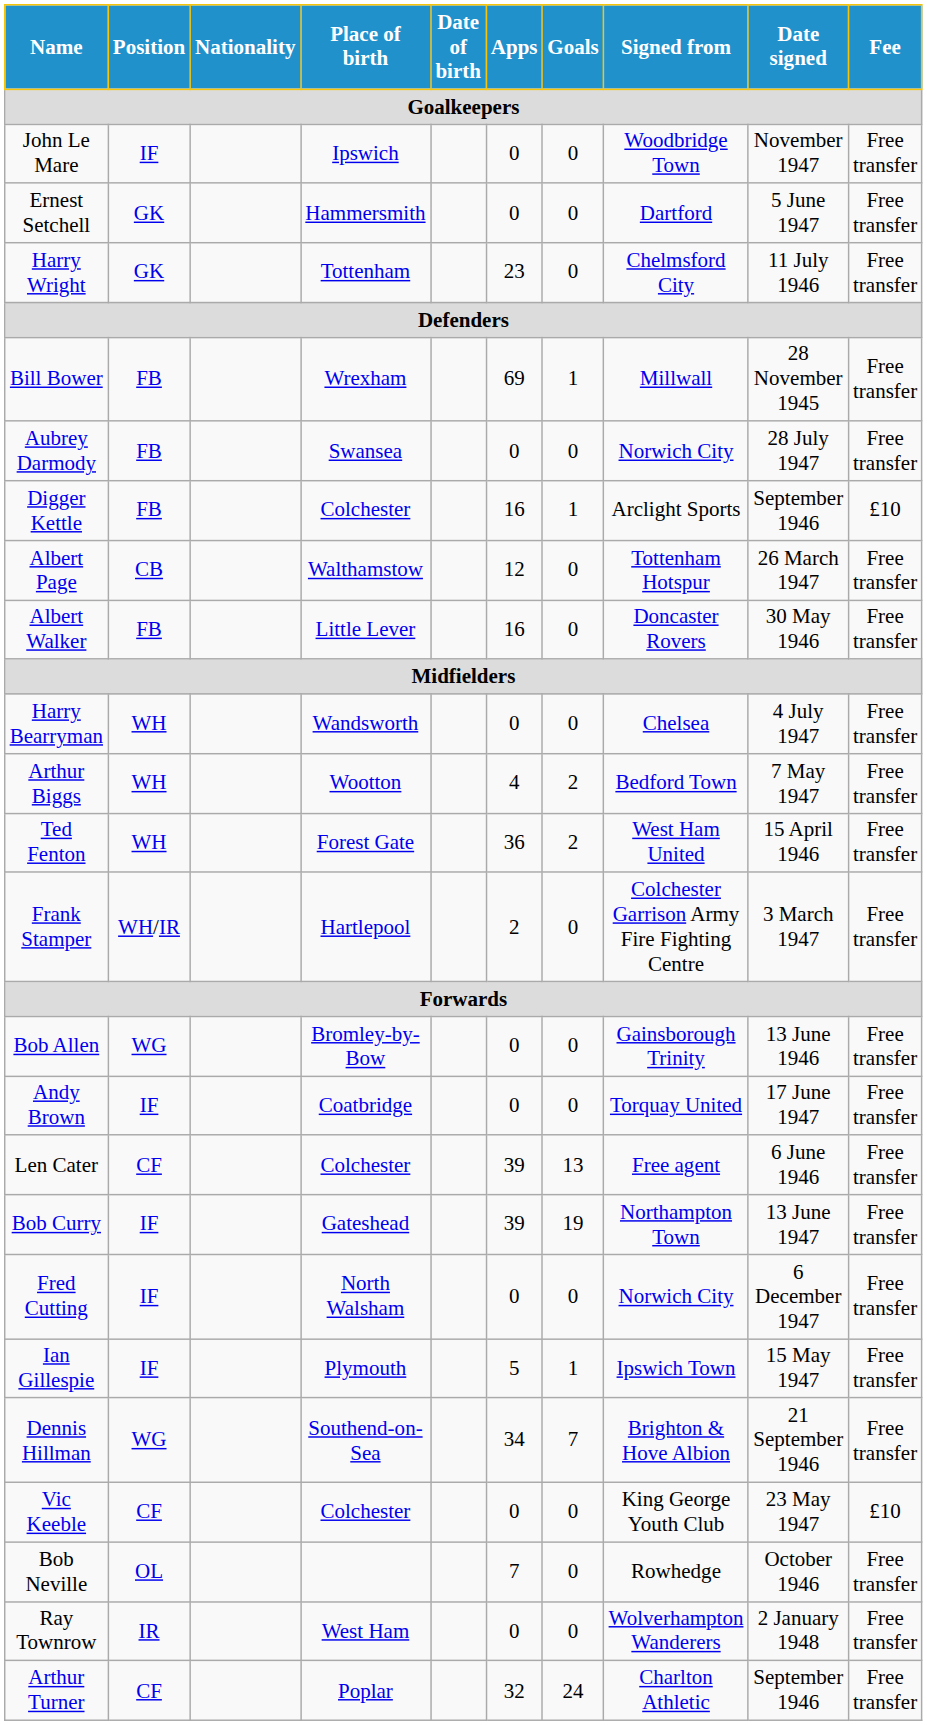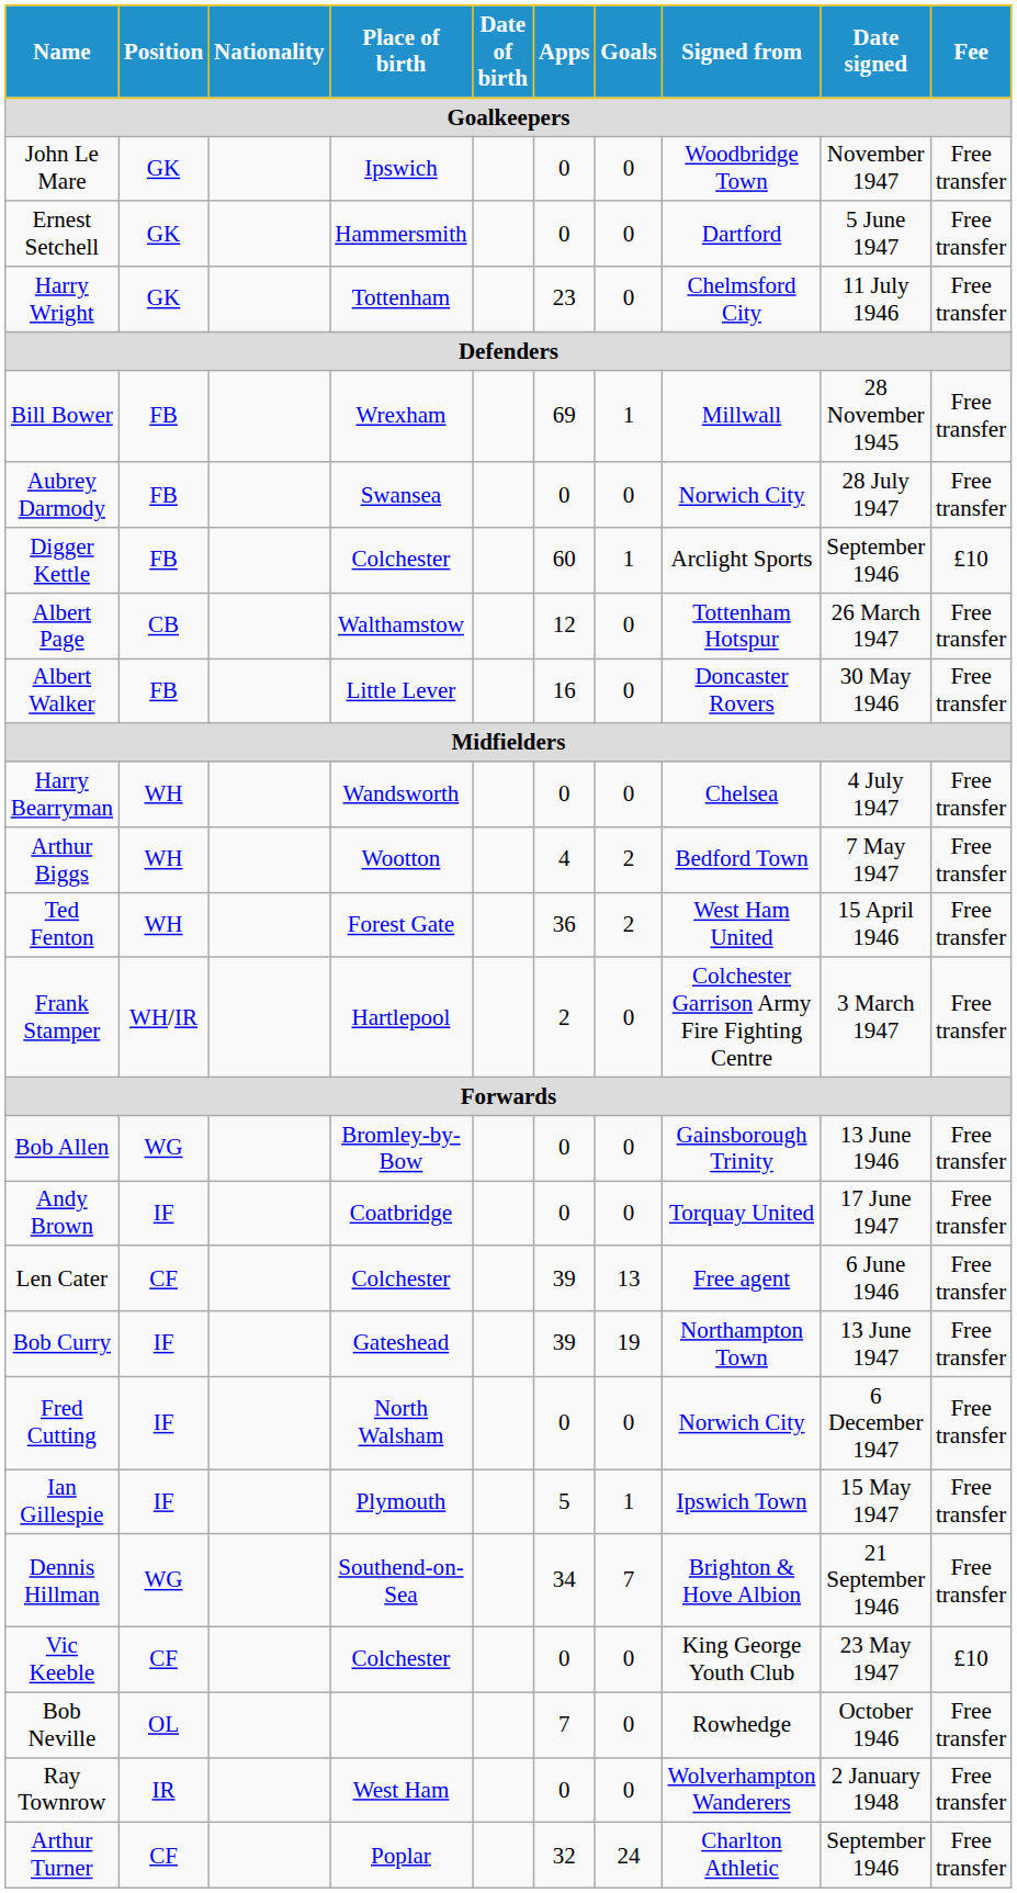John Le Mare | Position: IF -> GK
Digger Kettle | Apps: 16 -> 60
